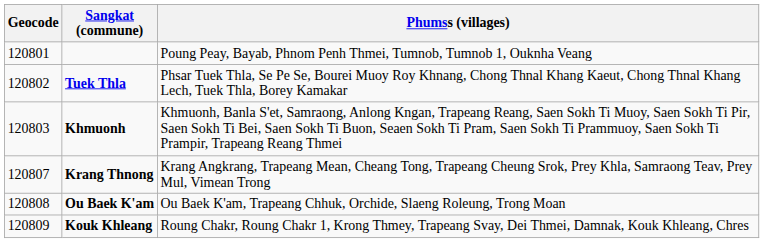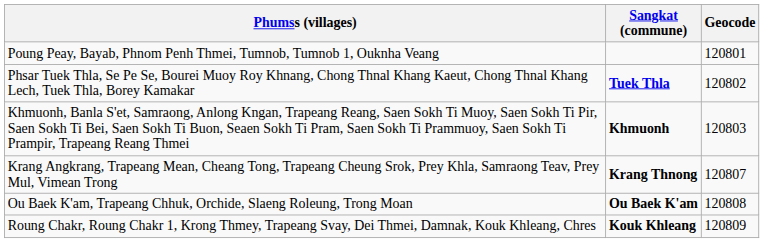columns swapped: Geocode <-> Phumss (villages)
